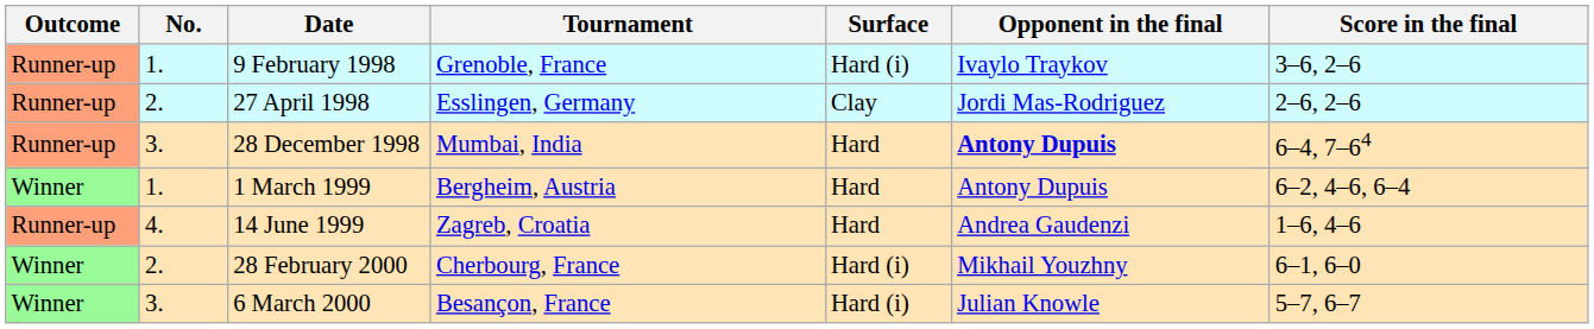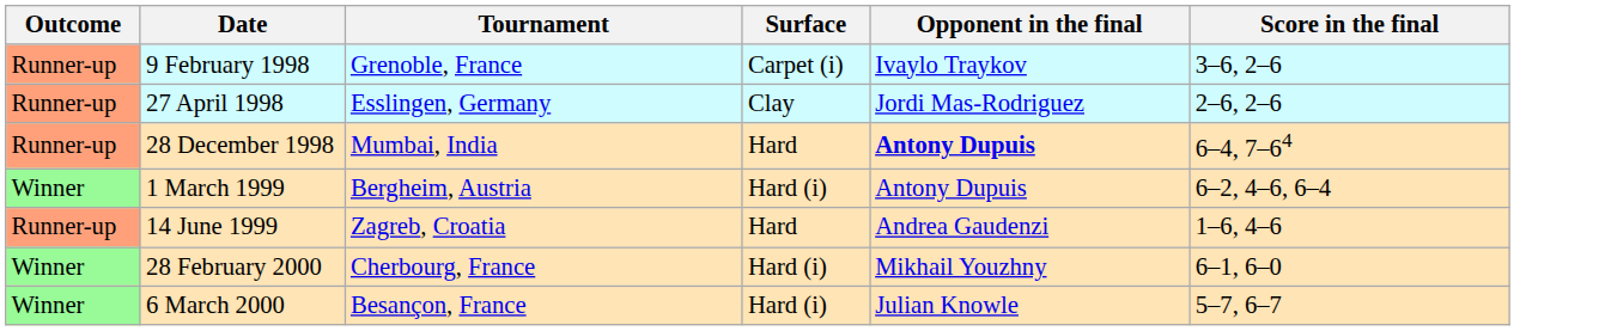- column: No. | 1. | 2. | 3. | 1. | 4. | 2. | 3.
9 February 1998 | Surface: Hard (i) -> Carpet (i)
1 March 1999 | Surface: Hard -> Hard (i)
